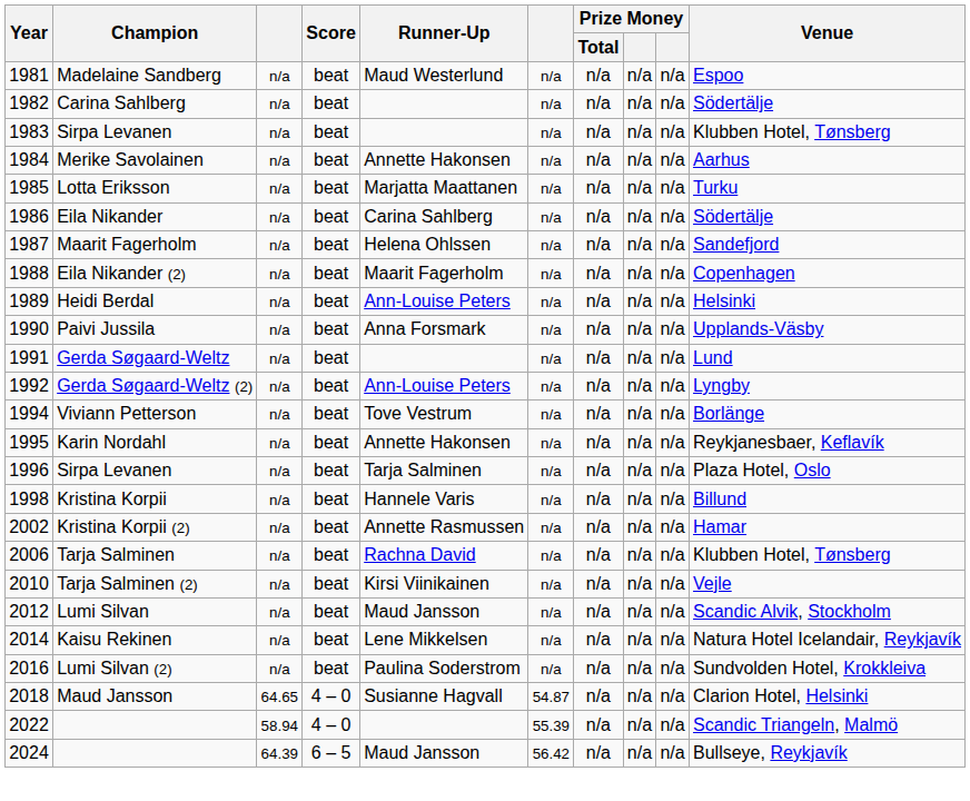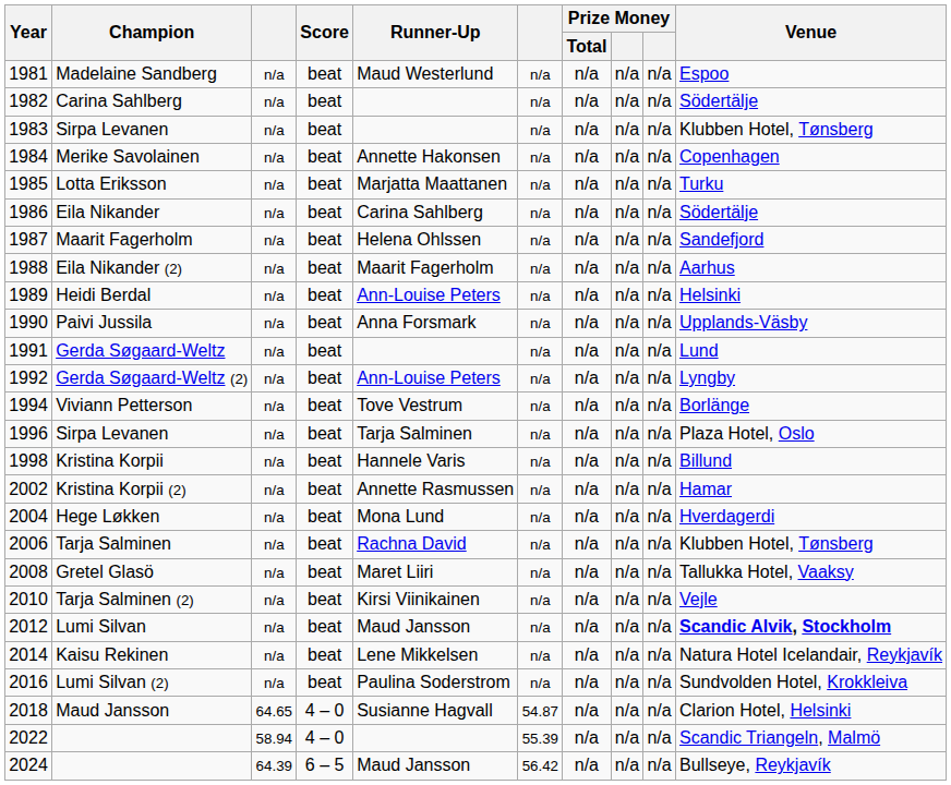Merike Savolainen | Venue: Aarhus -> Copenhagen
Eila Nikander (2) | Venue: Copenhagen -> Aarhus
- row: 1995 | Karin Nordahl | n/a | beat | Annette Hakonsen | n/a | n/a | n/a | n/a | Reykjanesbaer, Keflavík
+ row: 2004 | Hege Løkken | n/a | beat | Mona Lund | n/a | n/a | n/a | n/a | Hverdagerdi
+ row: 2008 | Gretel Glasö | n/a | beat | Maret Liiri | n/a | n/a | n/a | n/a | Tallukka Hotel, Vaaksy
Lumi Silvan | Venue: normal -> bold
